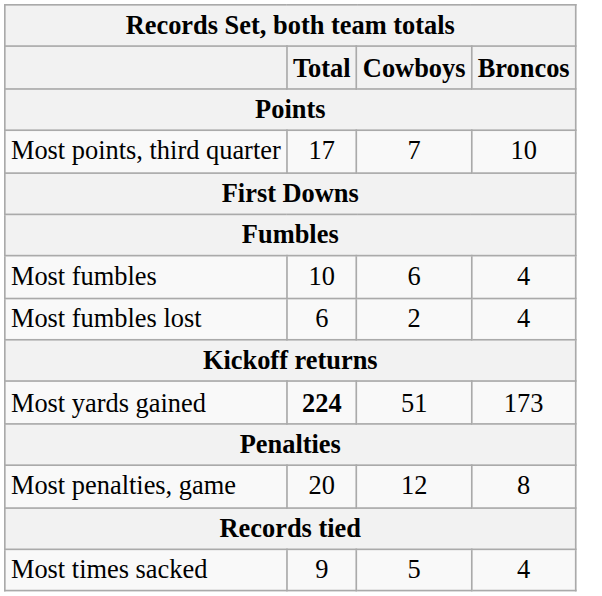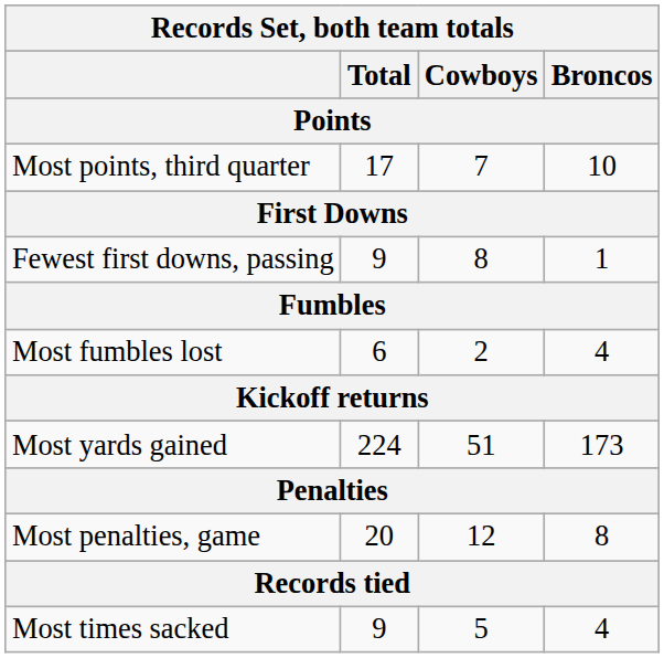+ row: Fewest first downs, passing | 9 | 8 | 1
- row: Most fumbles | 10 | 6 | 4
Most yards gained | Total: bold -> normal
